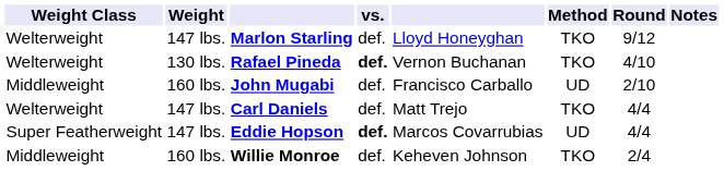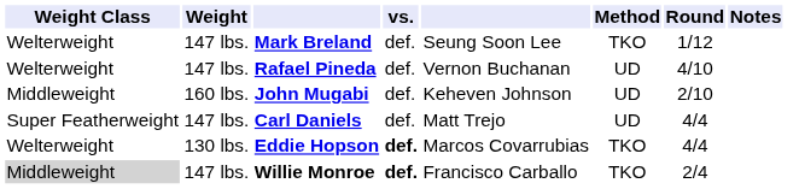- row: Welterweight | 147 lbs. | Marlon Starling | def. | Lloyd Honeyghan | TKO | 9/12
+ row: Welterweight | 147 lbs. | Mark Breland | def. | Seung Soon Lee | TKO | 1/12
Rafael Pineda | Weight: 130 lbs. -> 147 lbs.
Rafael Pineda | vs.: bold -> normal
Rafael Pineda | Method: TKO -> UD
John Mugabi | column 5: Francisco Carballo -> Keheven Johnson
Carl Daniels | Weight Class: Welterweight -> Super Featherweight
Carl Daniels | Method: TKO -> UD
Eddie Hopson | Weight Class: Super Featherweight -> Welterweight
Eddie Hopson | Weight: 147 lbs. -> 130 lbs.
Eddie Hopson | Method: UD -> TKO
Willie Monroe | Weight Class: no background -> lightgrey background
Willie Monroe | Weight: 160 lbs. -> 147 lbs.
Willie Monroe | vs.: normal -> bold
Willie Monroe | column 5: Keheven Johnson -> Francisco Carballo
